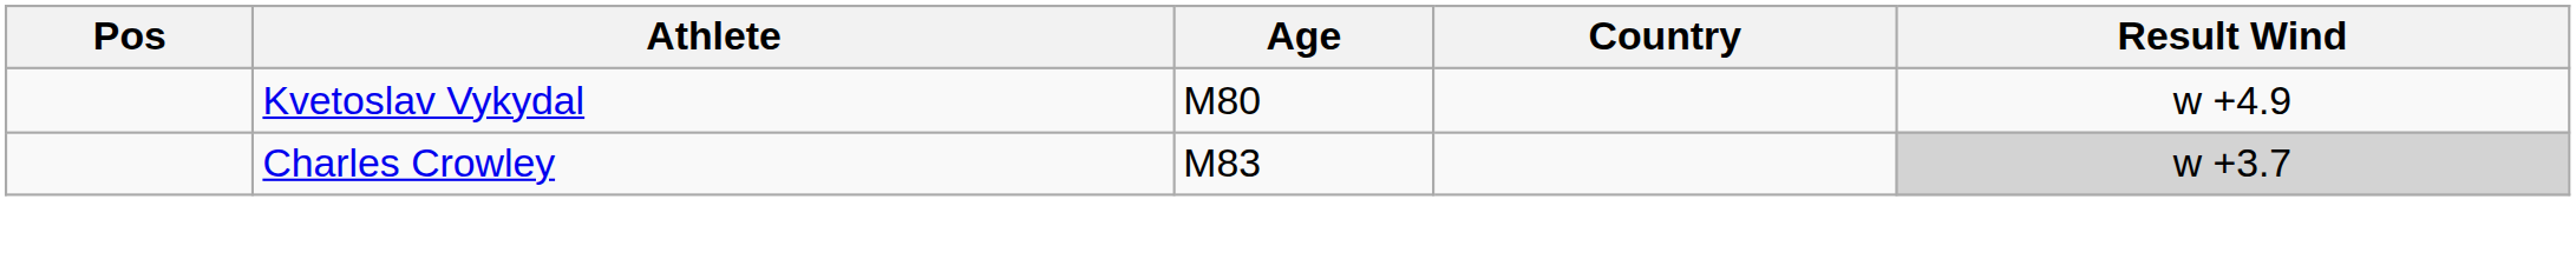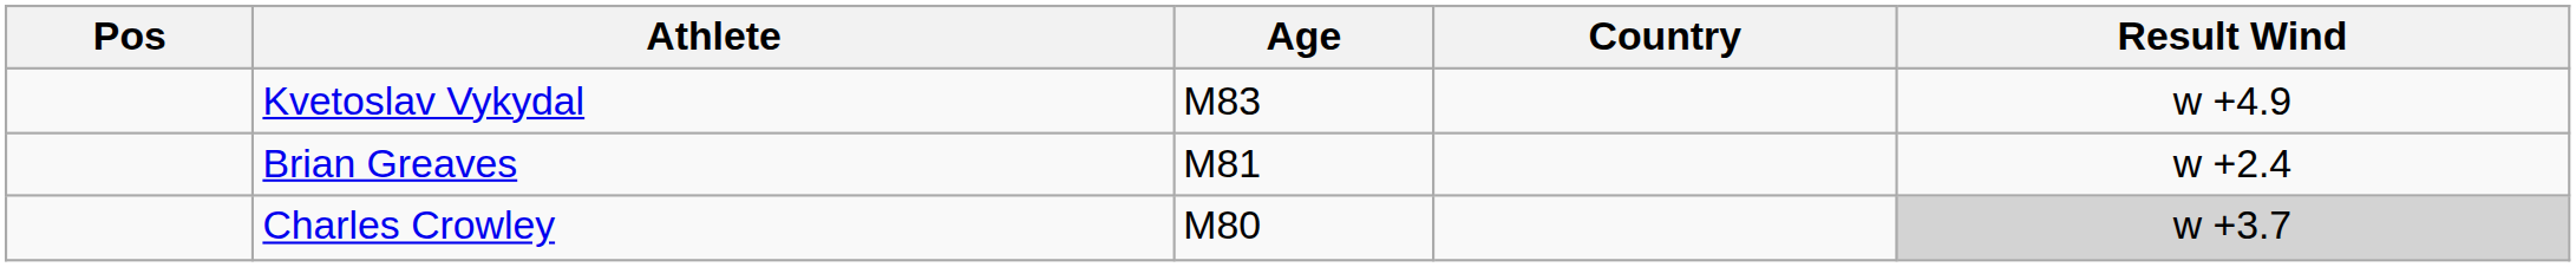Kvetoslav Vykydal | Age: M80 -> M83
+ row: Brian Greaves | M81 | w +2.4
Charles Crowley | Age: M83 -> M80
